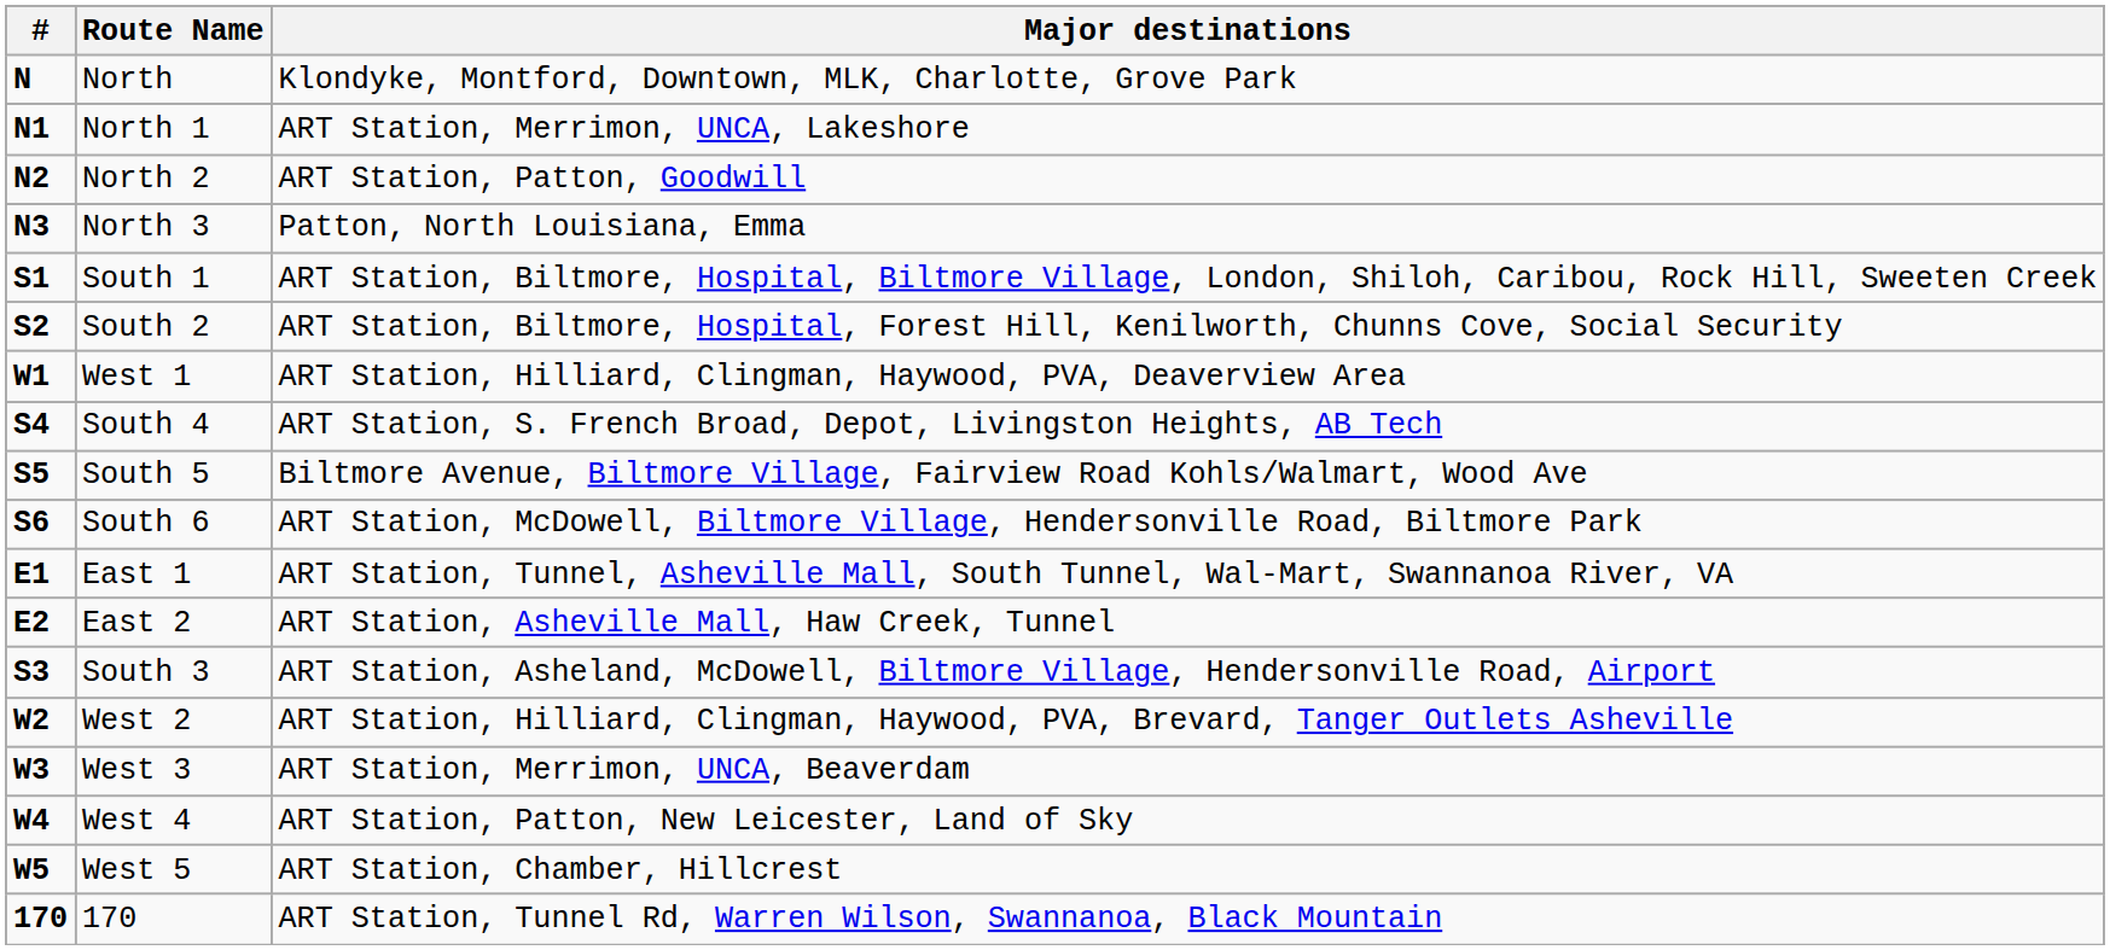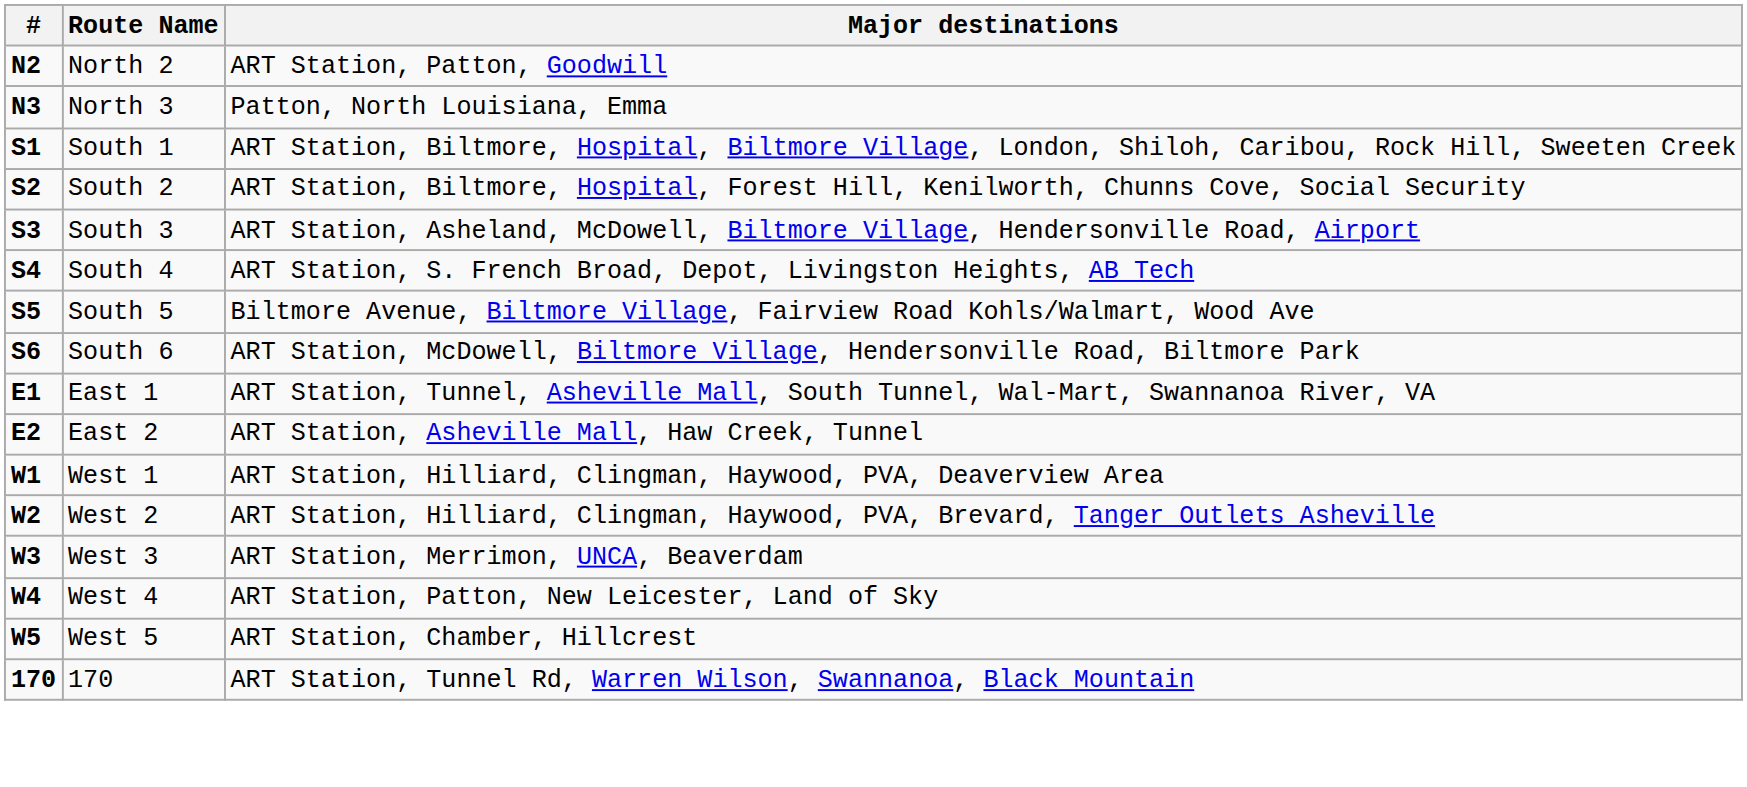- row: N | North | Klondyke, Montford, Downtown, MLK, Charlotte, Grove Park
- row: N1 | North 1 | ART Station, Merrimon, UNCA, Lakeshore
rows swapped: South 3 <-> West 1
